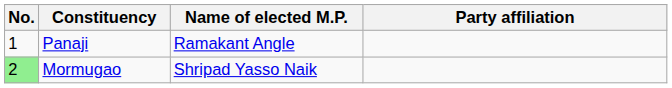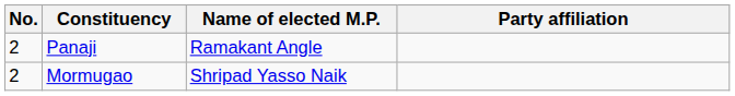Panaji | No.: 1 -> 2
Mormugao | No.: lightgreen background -> no background
